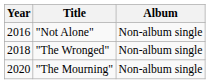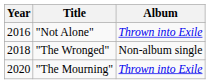"Not Alone" | Album: Non-album single -> Thrown into Exile
"The Mourning" | Album: Non-album single -> Thrown into Exile
